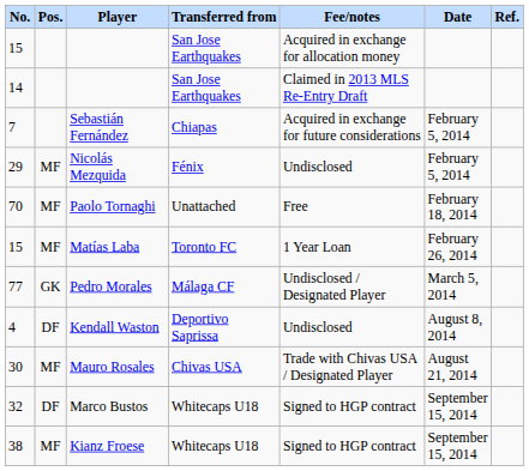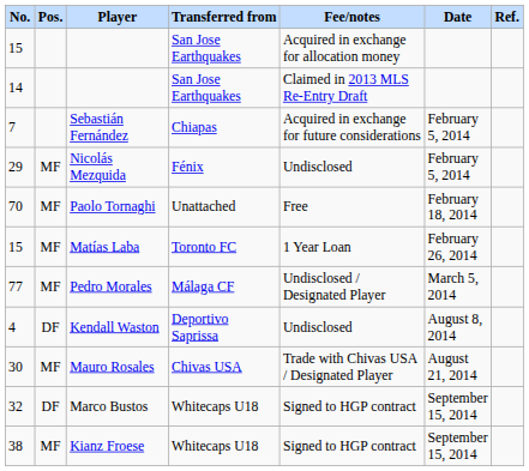Pedro Morales | Pos.: GK -> MF
